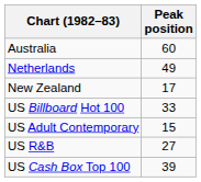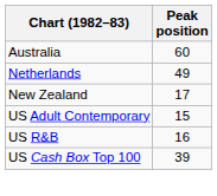- row: US Billboard Hot 100 | 33
US R&B | Peak position: 27 -> 16
